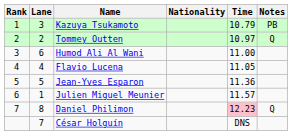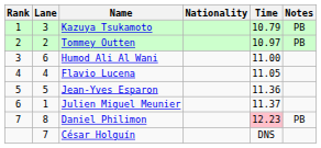Tommey Outten | Notes: Q -> PB
Julien Miguel Meunier | Time: 11.57 -> 11.37
Daniel Philimon | Notes: Q -> PB
